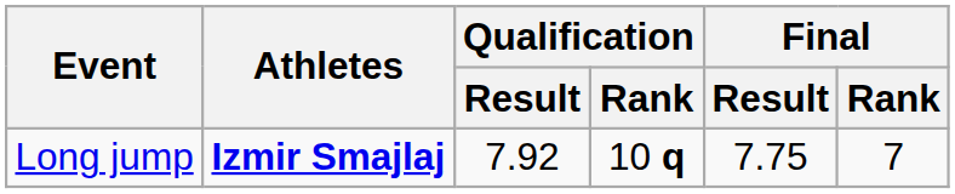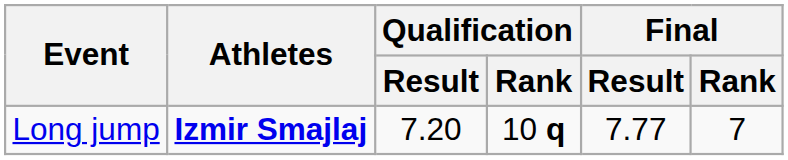Long jump | Qualification / Result: 7.92 -> 7.20
Long jump | Final / Result: 7.75 -> 7.77
